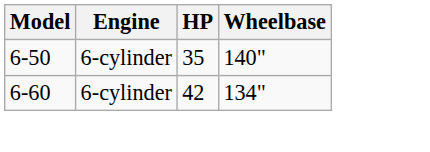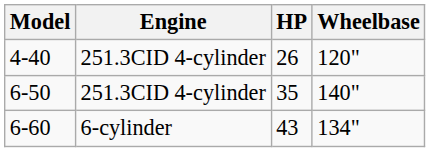+ row: 4-40 | 251.3CID 4-cylinder | 26 | 120"
6-50 | Engine: 6-cylinder -> 251.3CID 4-cylinder
6-60 | HP: 42 -> 43
